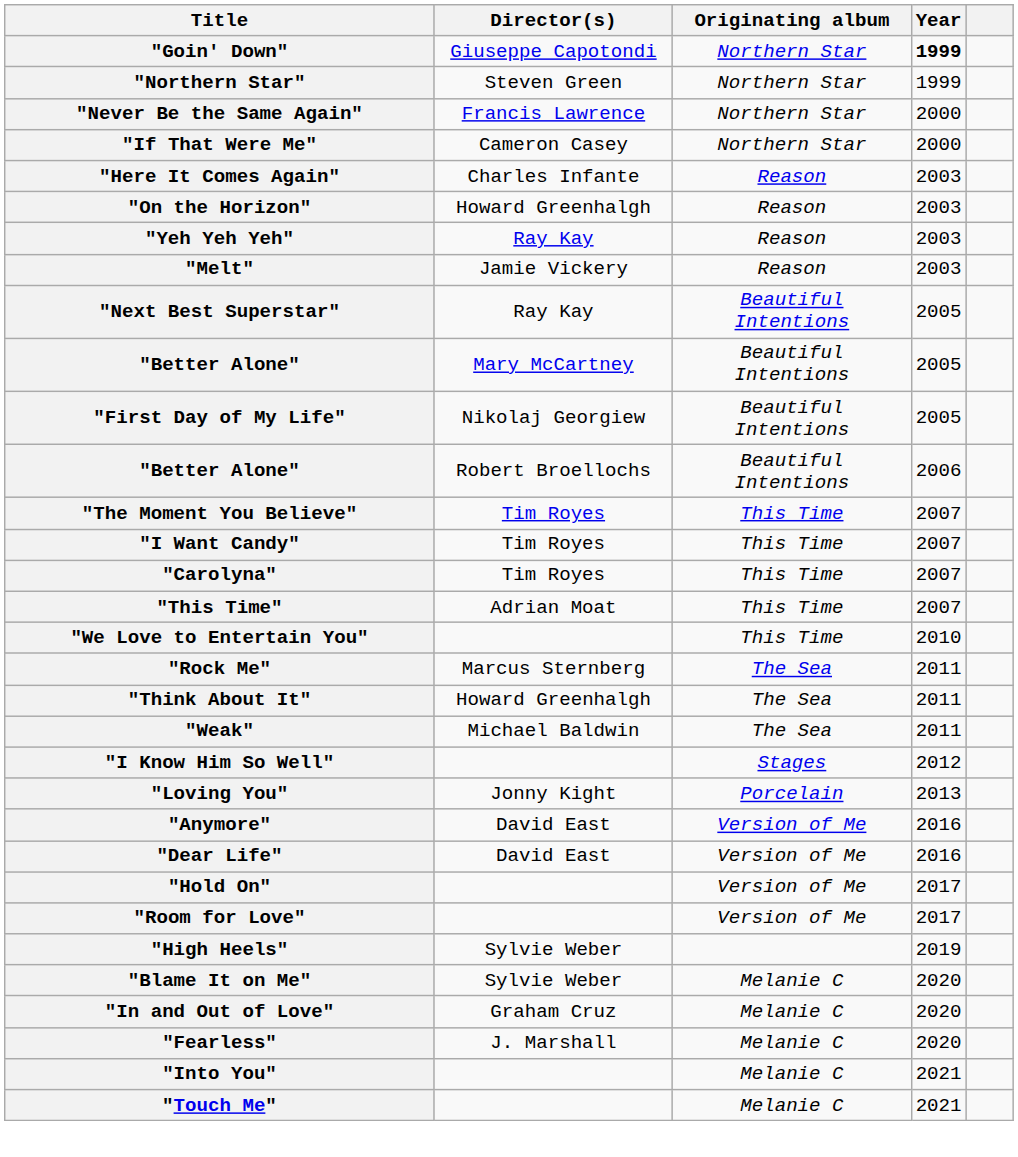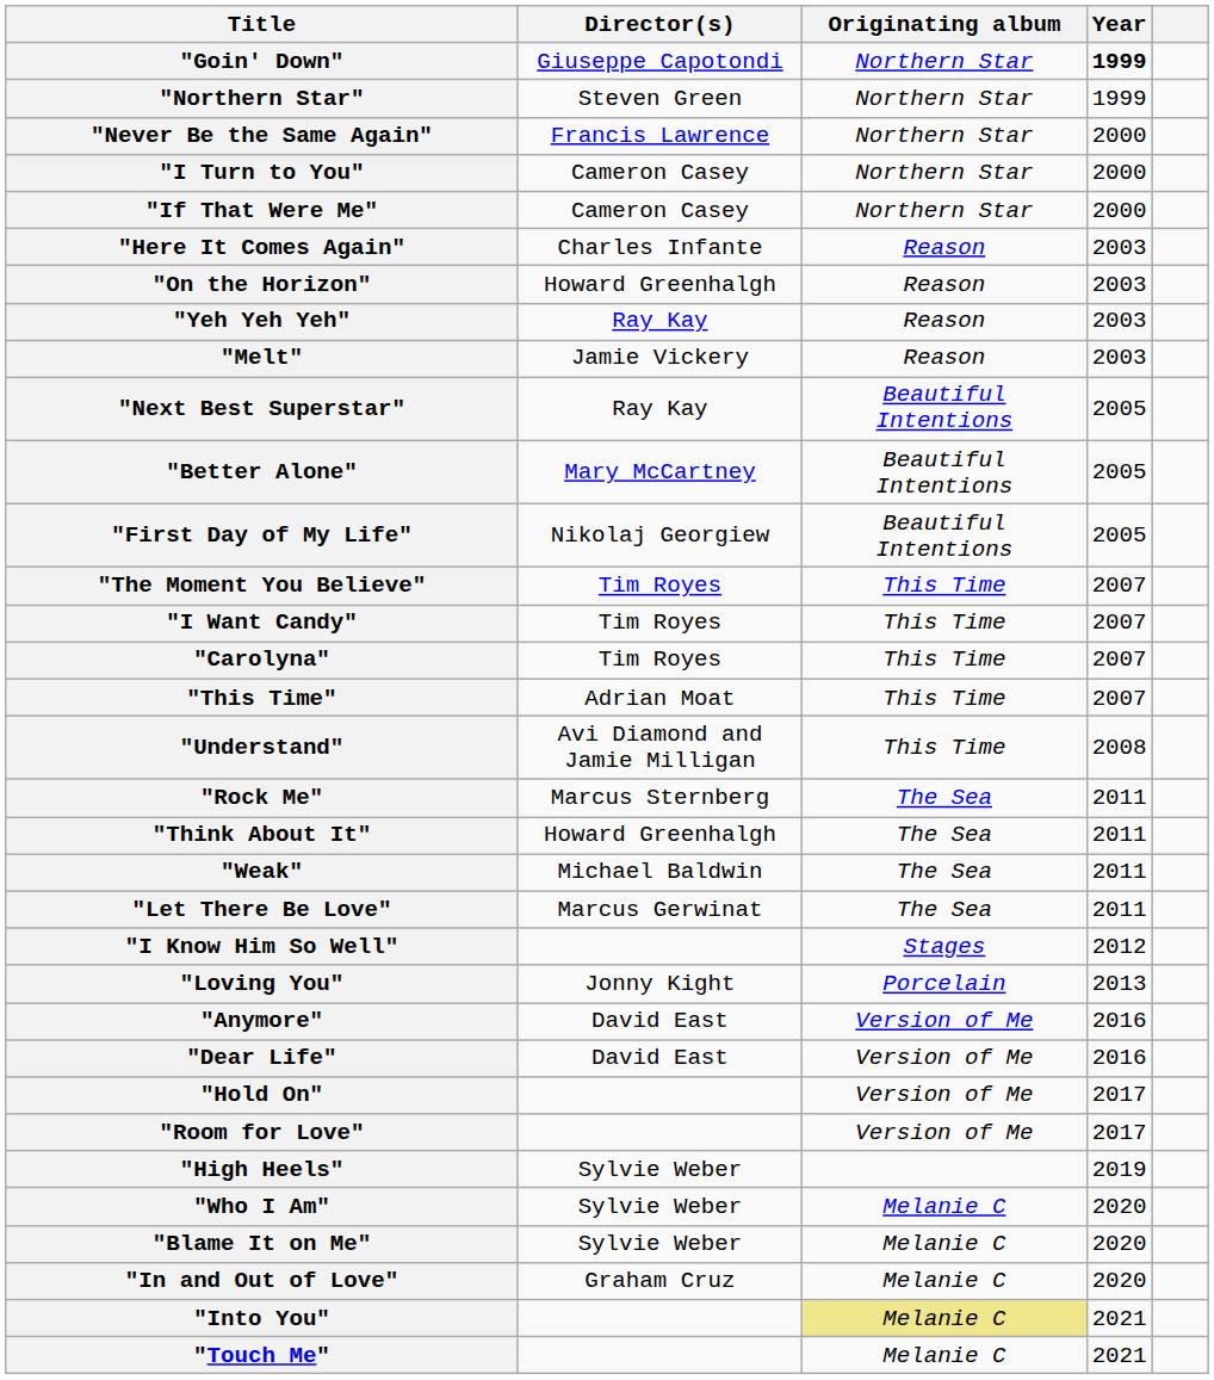+ row: "I Turn to You" | Cameron Casey | Northern Star | 2000
- row: "Better Alone" | Robert Broellochs | Beautiful Intentions | 2006
+ row: "Understand" | Avi Diamond and Jamie Milligan | This Time | 2008
- row: "We Love to Entertain You" | This Time | 2010
+ row: "Let There Be Love" | Marcus Gerwinat | The Sea | 2011
+ row: "Who I Am" | Sylvie Weber | Melanie C | 2020
- row: "Fearless" | J. Marshall | Melanie C | 2020
"Into You" | Originating album: no background -> khaki background
